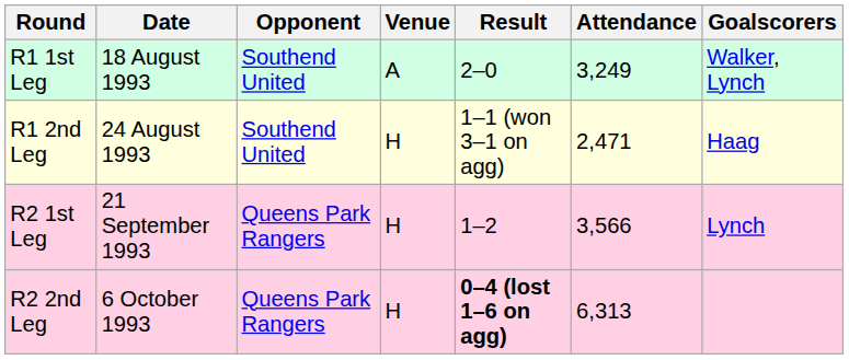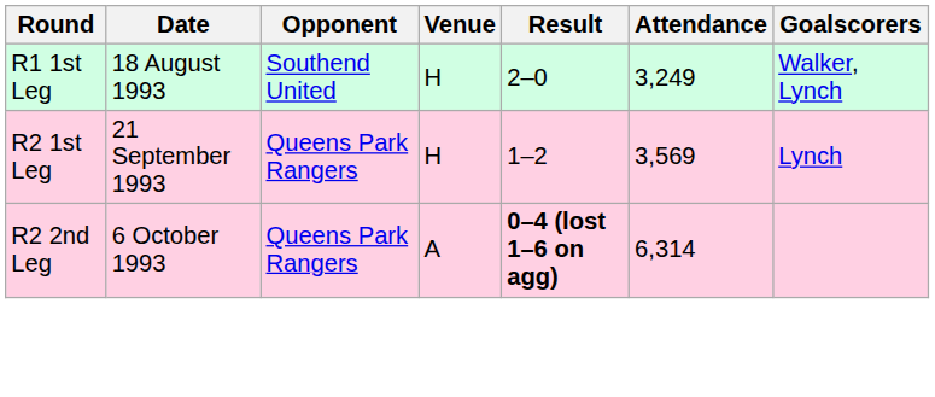R1 1st Leg | Venue: A -> H
- row: R1 2nd Leg | 24 August 1993 | Southend United | H | 1–1 (won 3–1 on agg) | 2,471 | Haag
R2 1st Leg | Attendance: 3,566 -> 3,569
R2 2nd Leg | Venue: H -> A
R2 2nd Leg | Attendance: 6,313 -> 6,314
